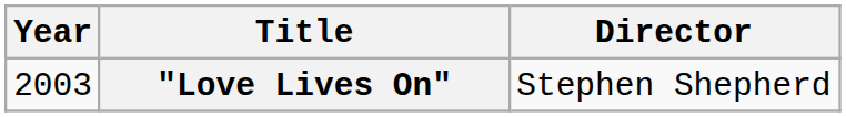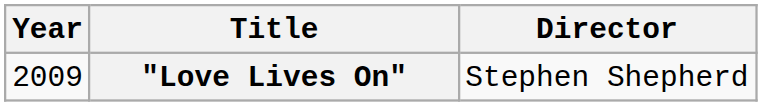"Love Lives On" | Year: 2003 -> 2009
